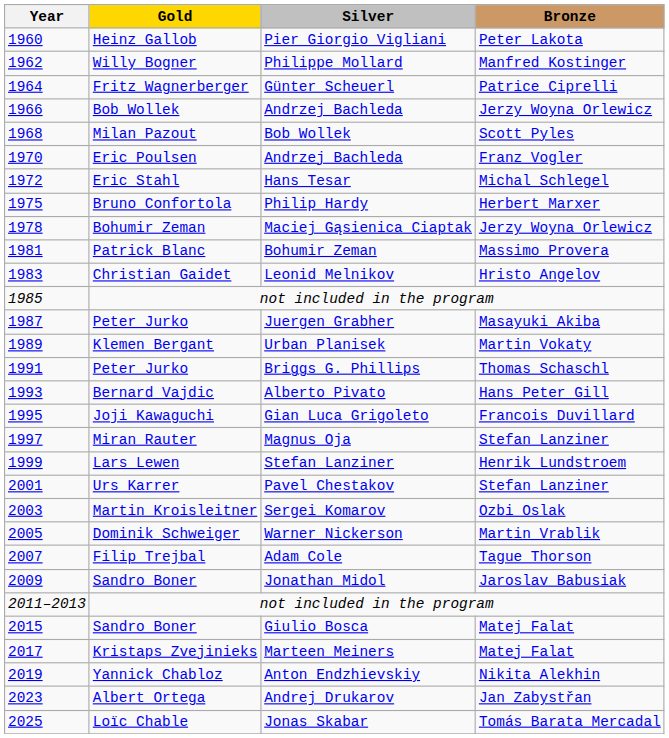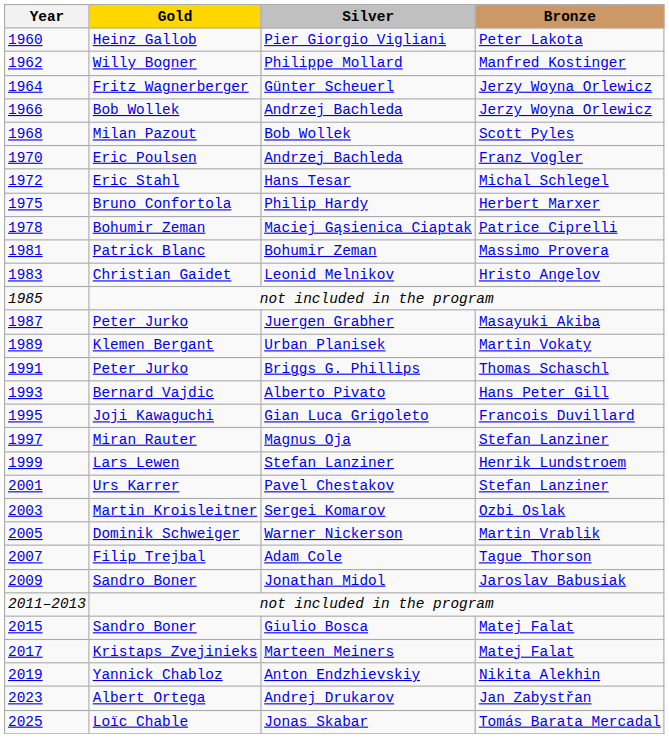Günter Scheuerl | Bronze: Patrice Ciprelli -> Jerzy Woyna Orlewicz
Maciej Gąsienica Ciaptak | Bronze: Jerzy Woyna Orlewicz -> Patrice Ciprelli
